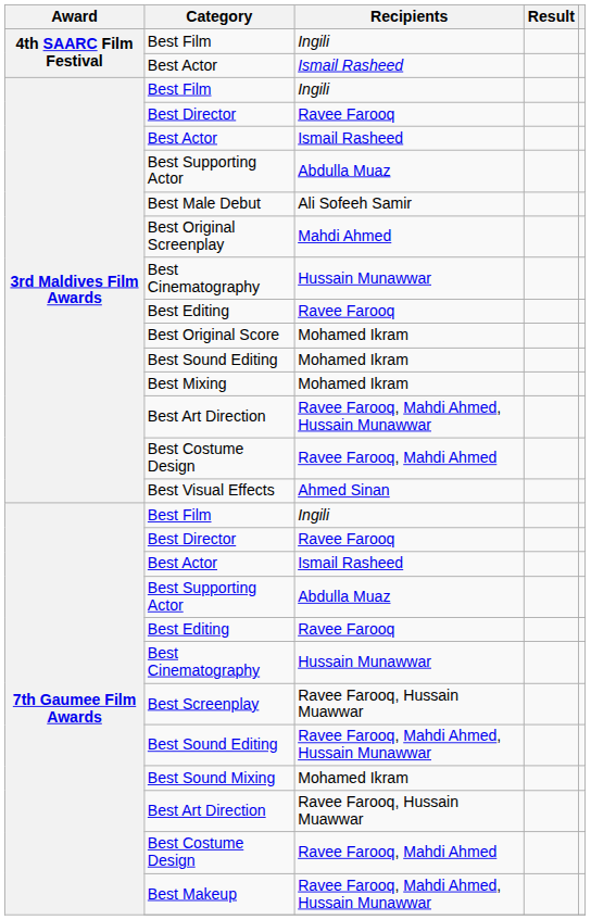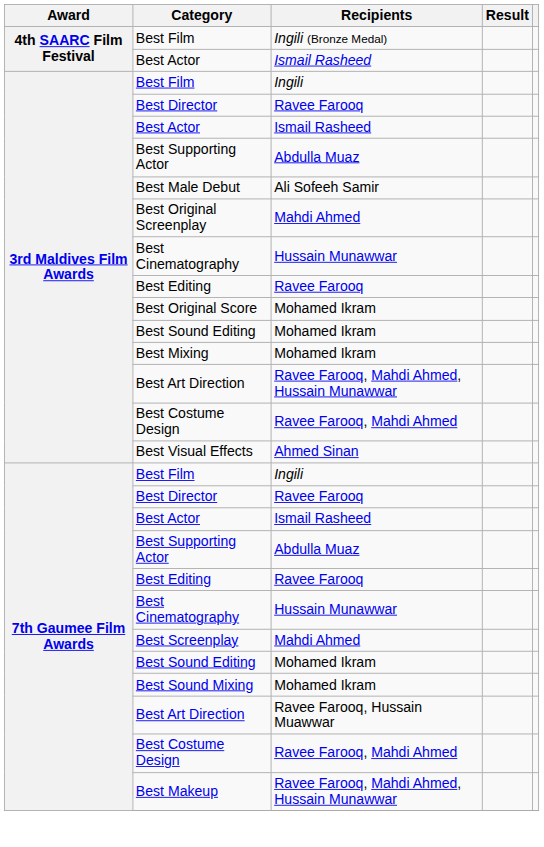4th SAARC Film Festival / Best Film | Recipients: Ingili -> Ingili (Bronze Medal)
Best Screenplay | Recipients: Ravee Farooq, Hussain Muawwar -> Mahdi Ahmed
7th Gaumee Film Awards / Best Sound Editing | Recipients: Ravee Farooq, Mahdi Ahmed, Hussain Munawwar -> Mohamed Ikram
